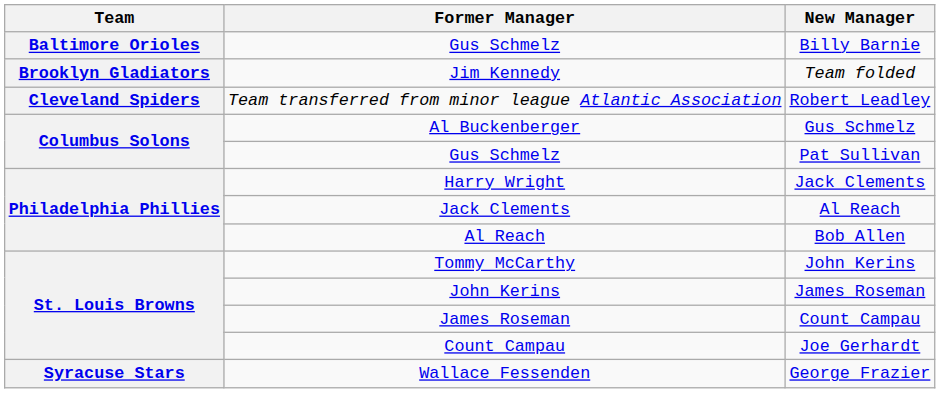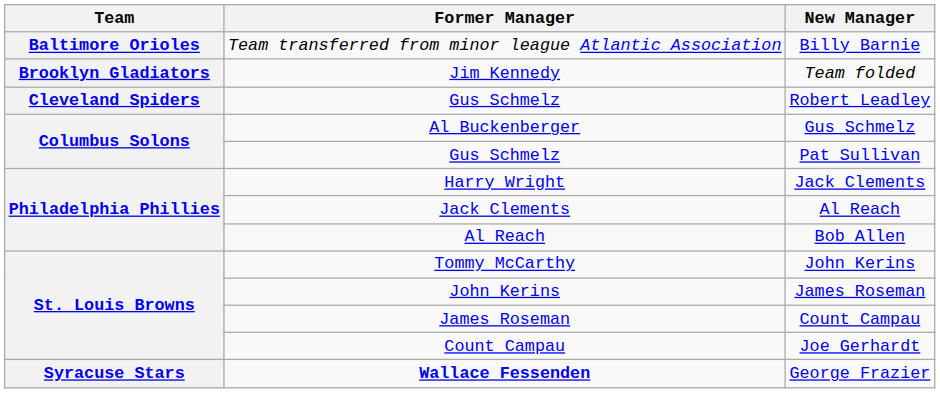Billy Barnie | Former Manager: Gus Schmelz -> Team transferred from minor league Atlantic Association
Robert Leadley | Former Manager: Team transferred from minor league Atlantic Association -> Gus Schmelz
George Frazier | Former Manager: normal -> bold
